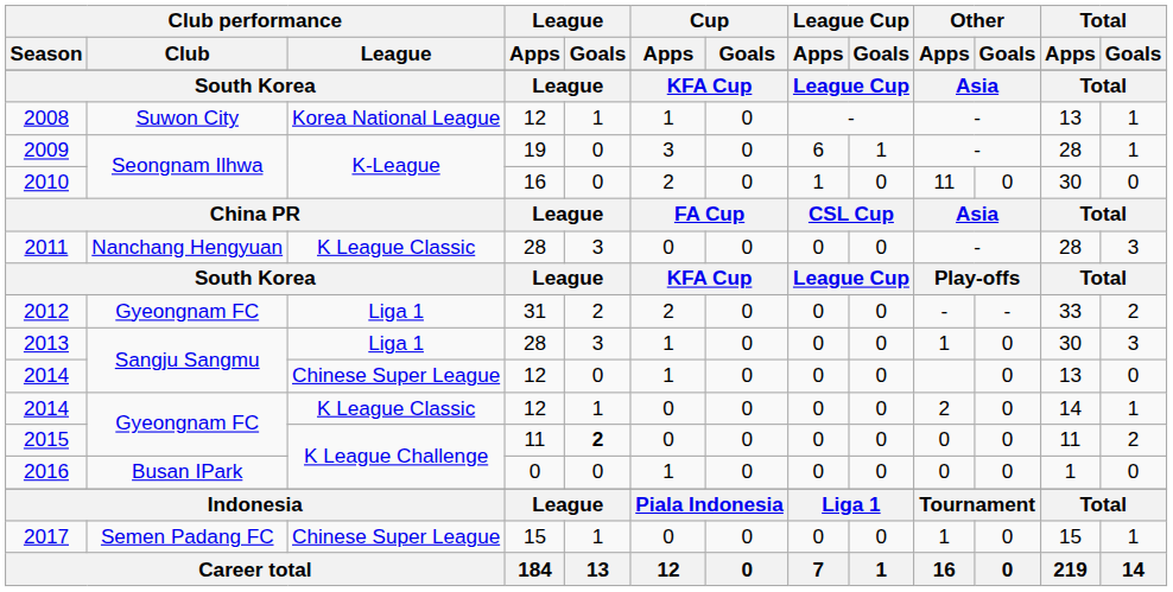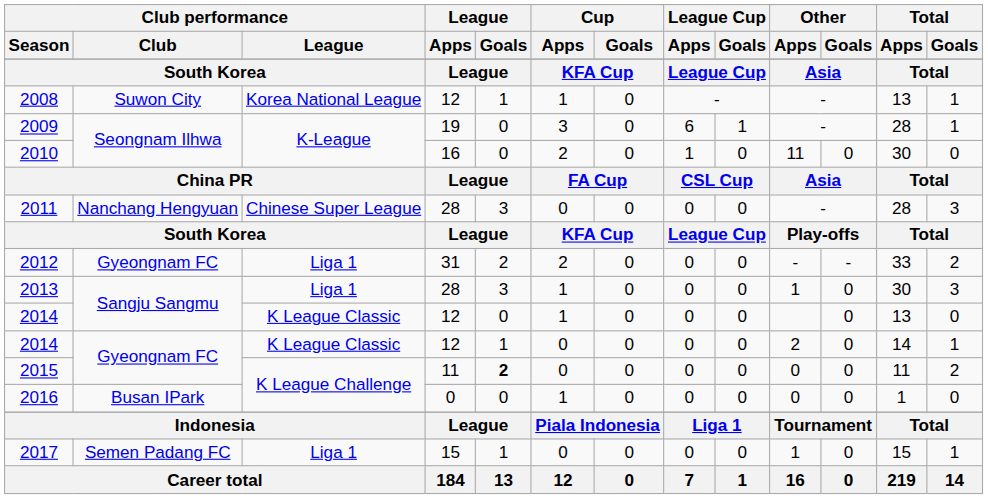2011 | Club performance / League: K League Classic -> Chinese Super League
2014 / Sangju Sangmu | Club performance / League: Chinese Super League -> K League Classic
2017 | Club performance / League: Chinese Super League -> Liga 1
